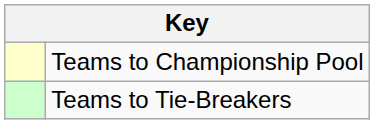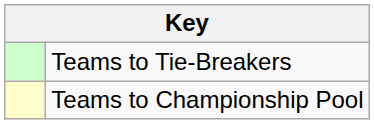rows swapped: Teams to Championship Pool <-> Teams to Tie-Breakers
